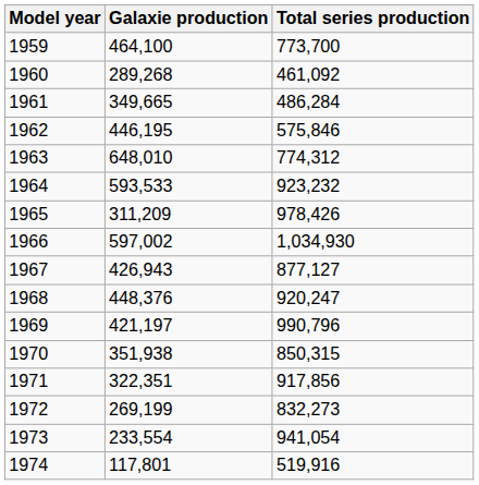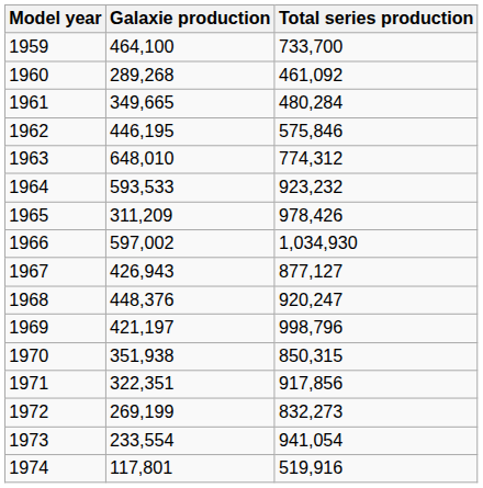1959 | Total series production: 773,700 -> 733,700
1961 | Total series production: 486,284 -> 480,284
1969 | Total series production: 990,796 -> 998,796
